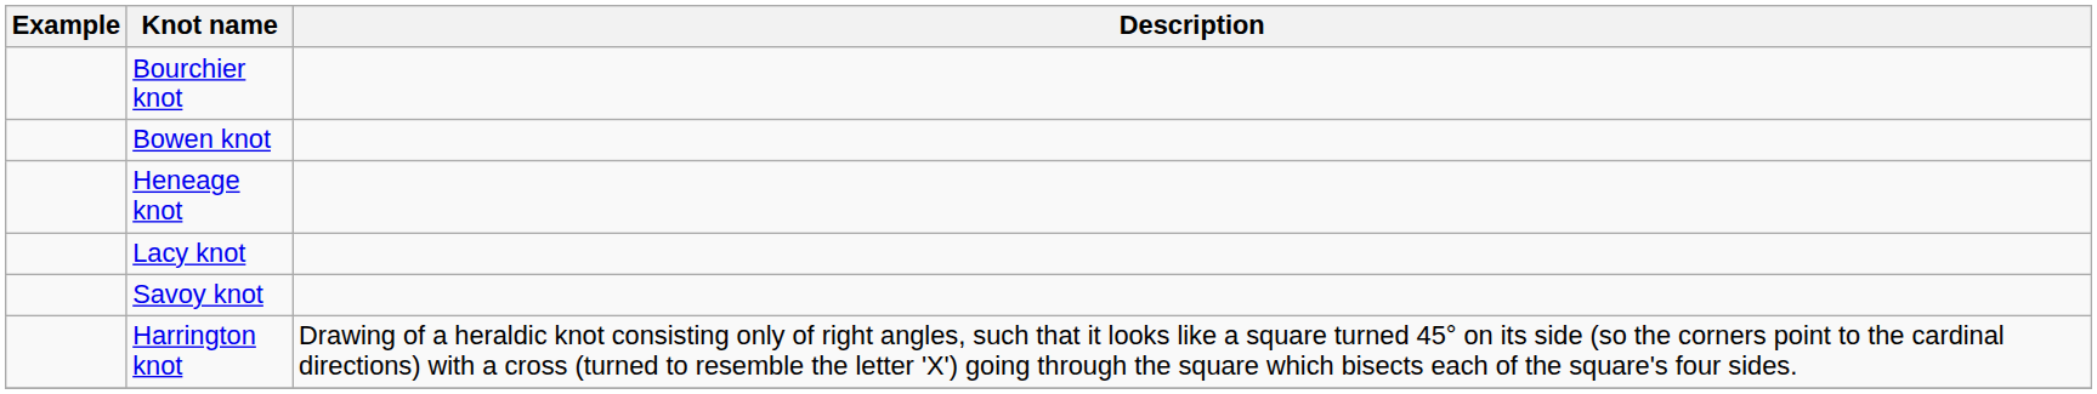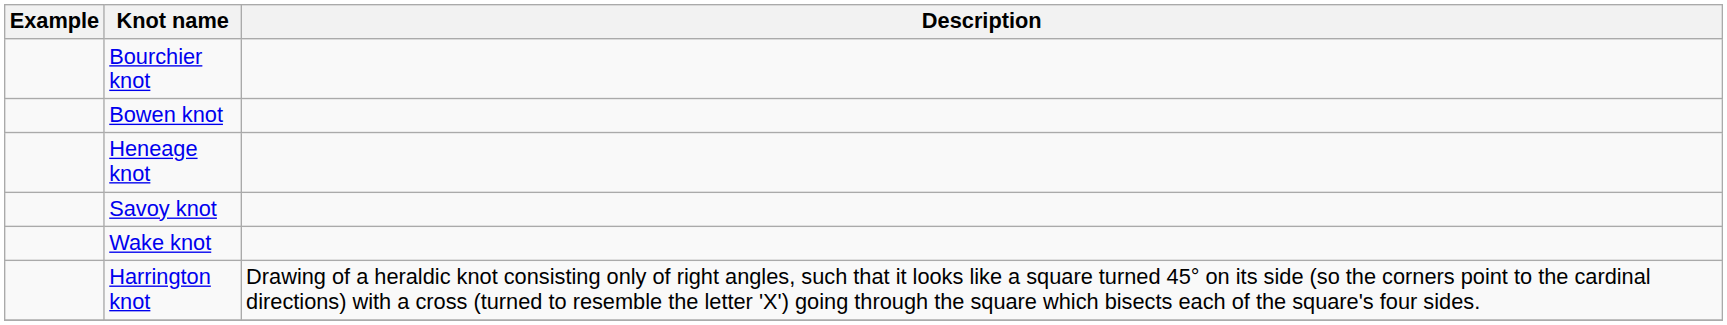- row: Lacy knot
+ row: Wake knot
